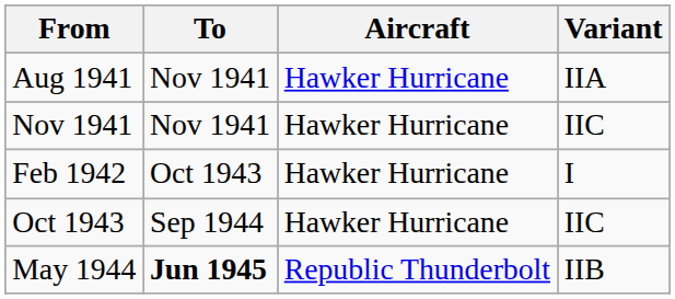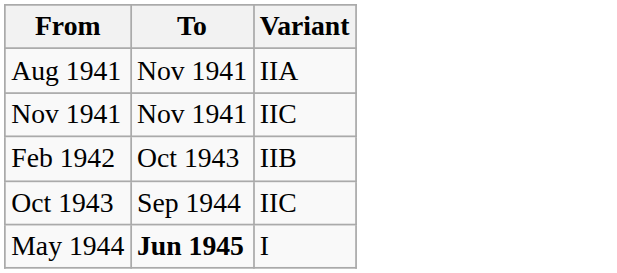- column: Aircraft | Hawker Hurricane | Hawker Hurricane | Hawker Hurricane | Hawker Hurricane | Republic Thunderbolt
Feb 1942 | Variant: I -> IIB
May 1944 | Variant: IIB -> I
